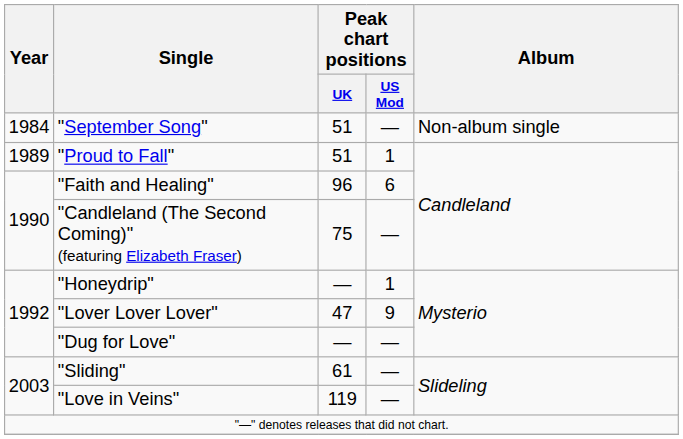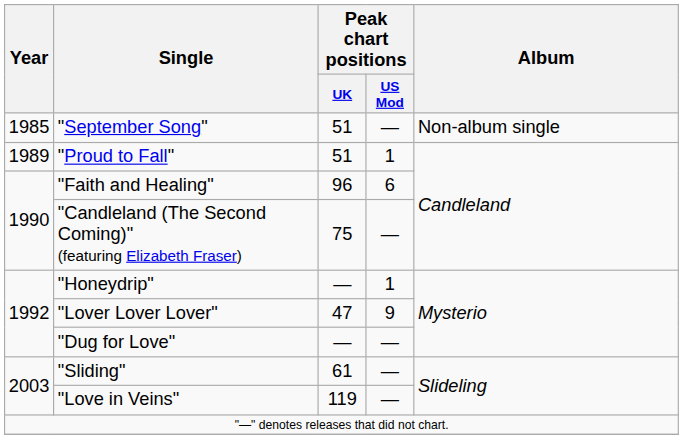"September Song" | Year: 1984 -> 1985
